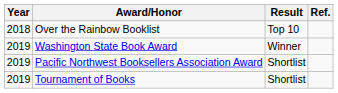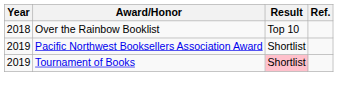- row: 2019 | Washington State Book Award | Winner
Tournament of Books | Result: no background -> pink background
